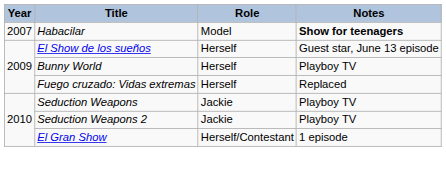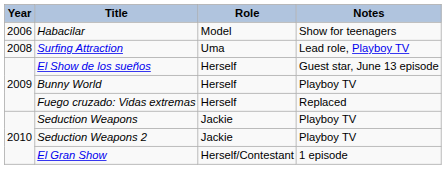Habacilar | Year: 2007 -> 2006
Habacilar | Notes: bold -> normal
+ row: 2008 | Surfing Attraction | Uma | Lead role, Playboy TV
